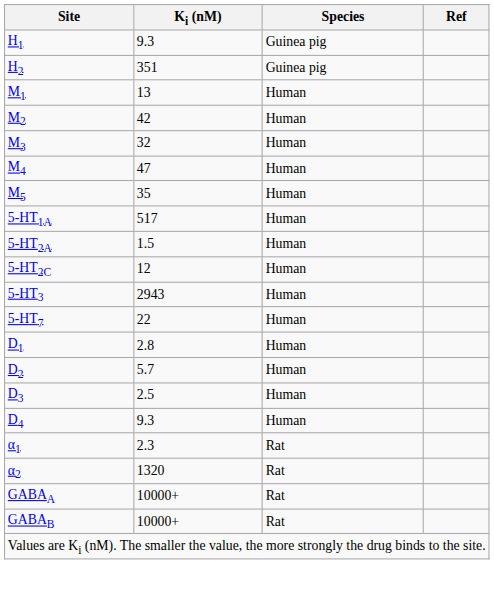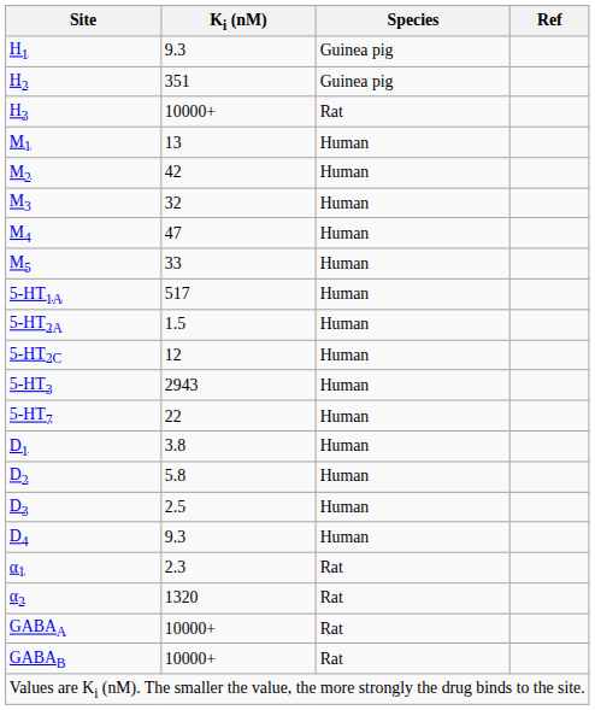+ row: H3 | 10000+ | Rat
M5 | Ki (nM): 35 -> 33
D1 | Ki (nM): 2.8 -> 3.8
D2 | Ki (nM): 5.7 -> 5.8
